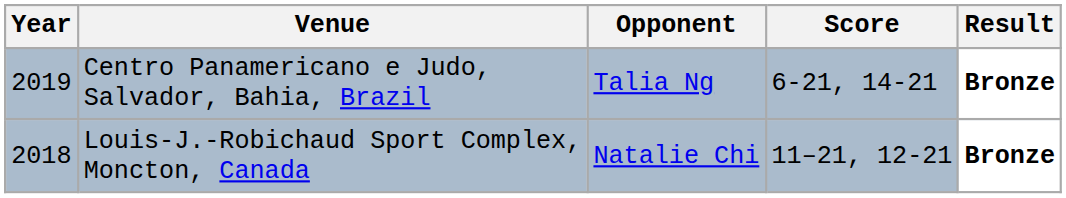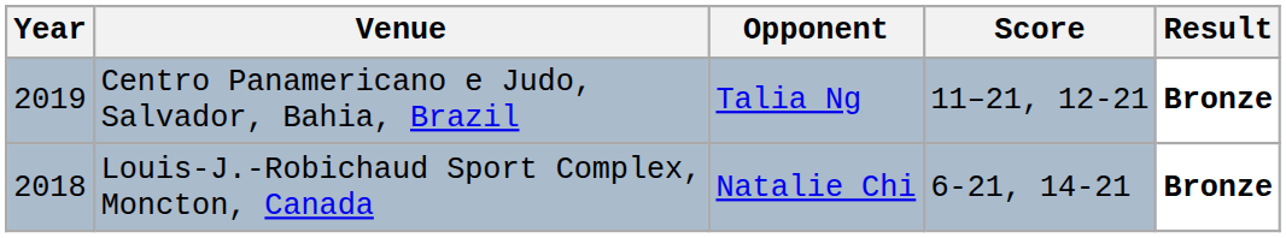Centro Panamericano e Judo, Salvador, Bahia, Brazil | Score: 6-21, 14-21 -> 11–21, 12-21
Louis-J.-Robichaud Sport Complex, Moncton, Canada | Score: 11–21, 12-21 -> 6-21, 14-21
